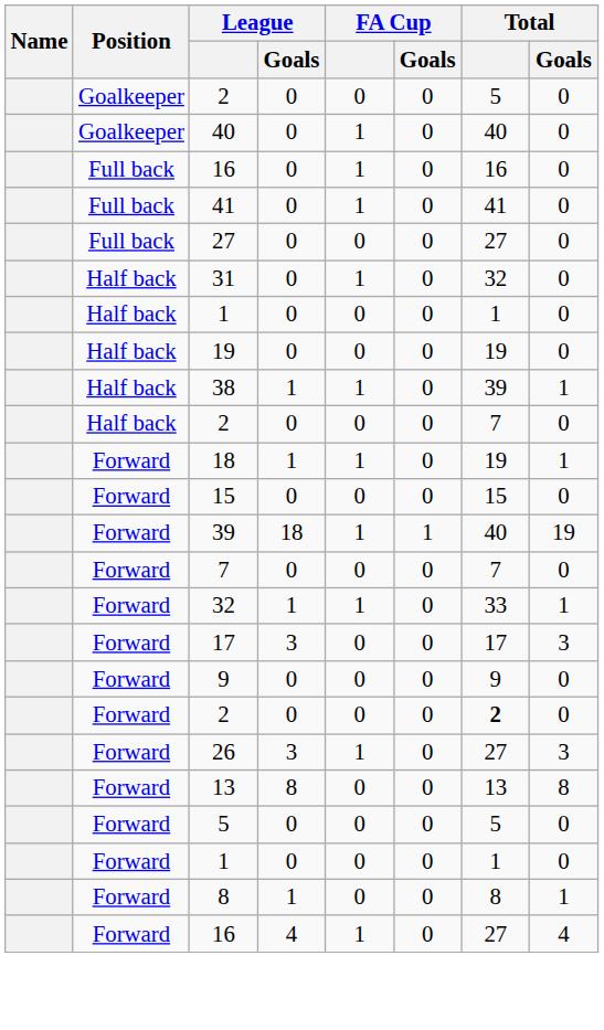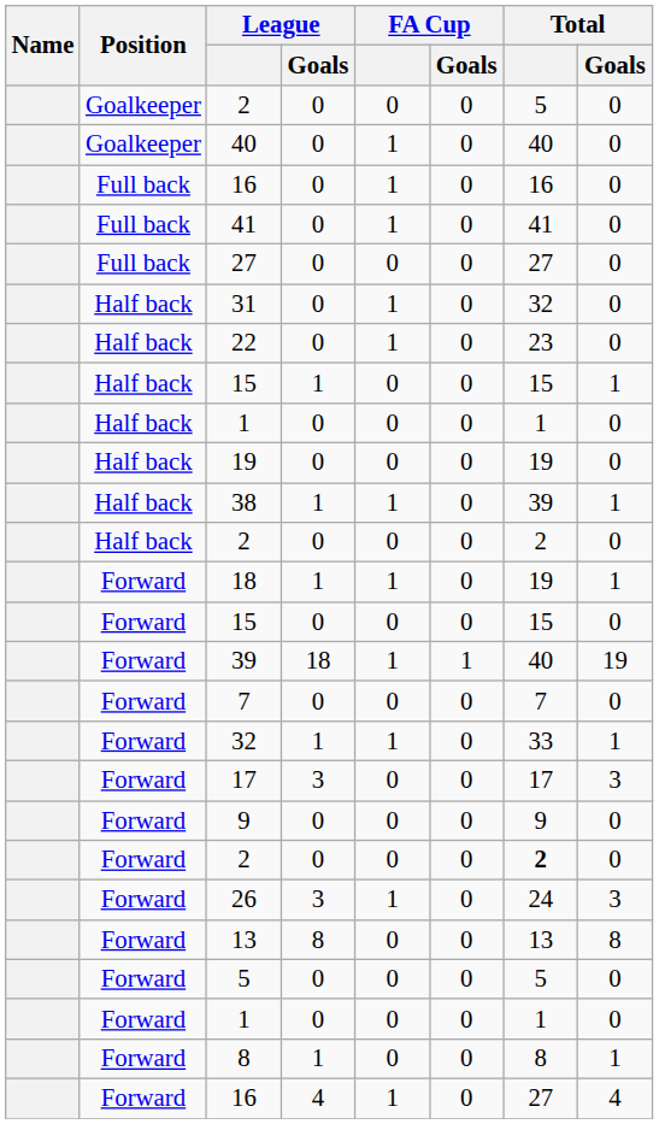+ row: Half back | 22 | 0 | 1 | 0 | 23 | 0
+ row: Half back | 15 | 1 | 0 | 0 | 15 | 1
Half back / 2 | Total: 7 -> 2
26 | Total: 27 -> 24
